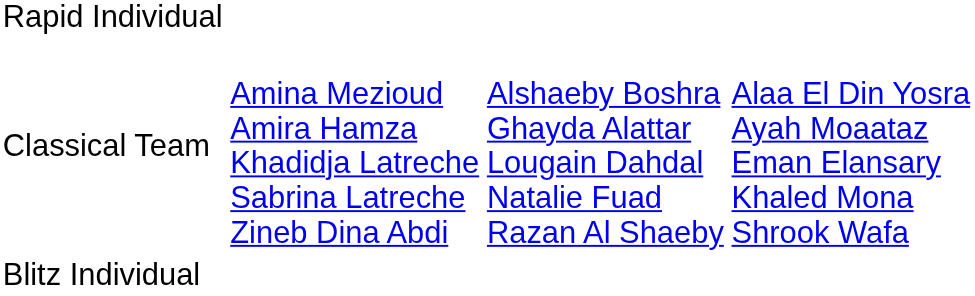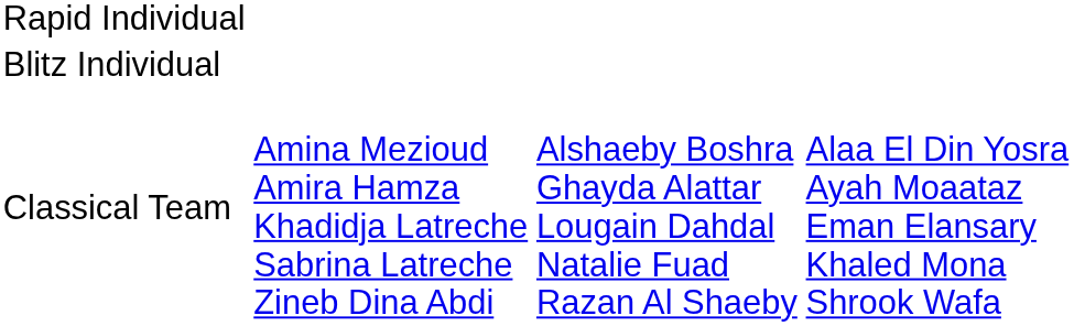rows swapped: Blitz Individual <-> Classical Team
